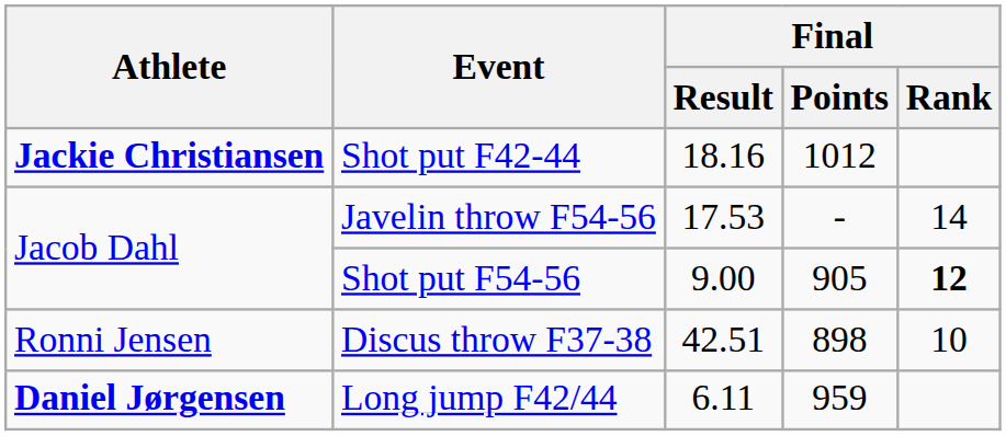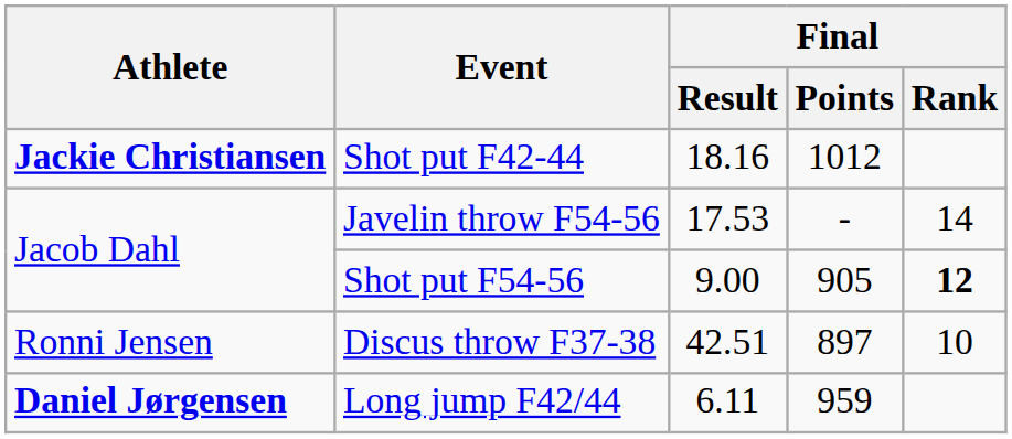Discus throw F37-38 | Final / Points: 898 -> 897
